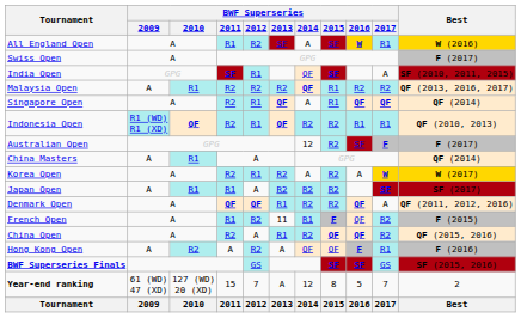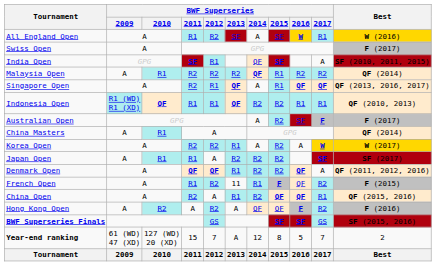Malaysia Open | Best: QF (2013, 2016, 2017) -> QF (2014)
Singapore Open | Best: QF (2014) -> QF (2013, 2016, 2017)
Indonesia Open | BWF Superseries / 2011: R2 -> R1
Australian Open | BWF Superseries / 2014: 12 -> A
Korea Open | BWF Superseries / 2012: R1 -> R2
Korea Open | BWF Superseries / 2013: R2 -> R1
China Open | BWF Superseries / 2017: R2 -> R1
Hong Kong Open | BWF Superseries / 2017: R1 -> R2
